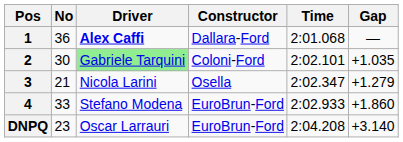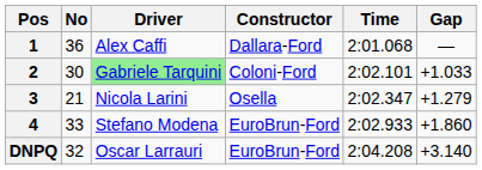1 | Driver: bold -> normal
2 | Gap: +1.035 -> +1.033
DNPQ | No: 23 -> 32
